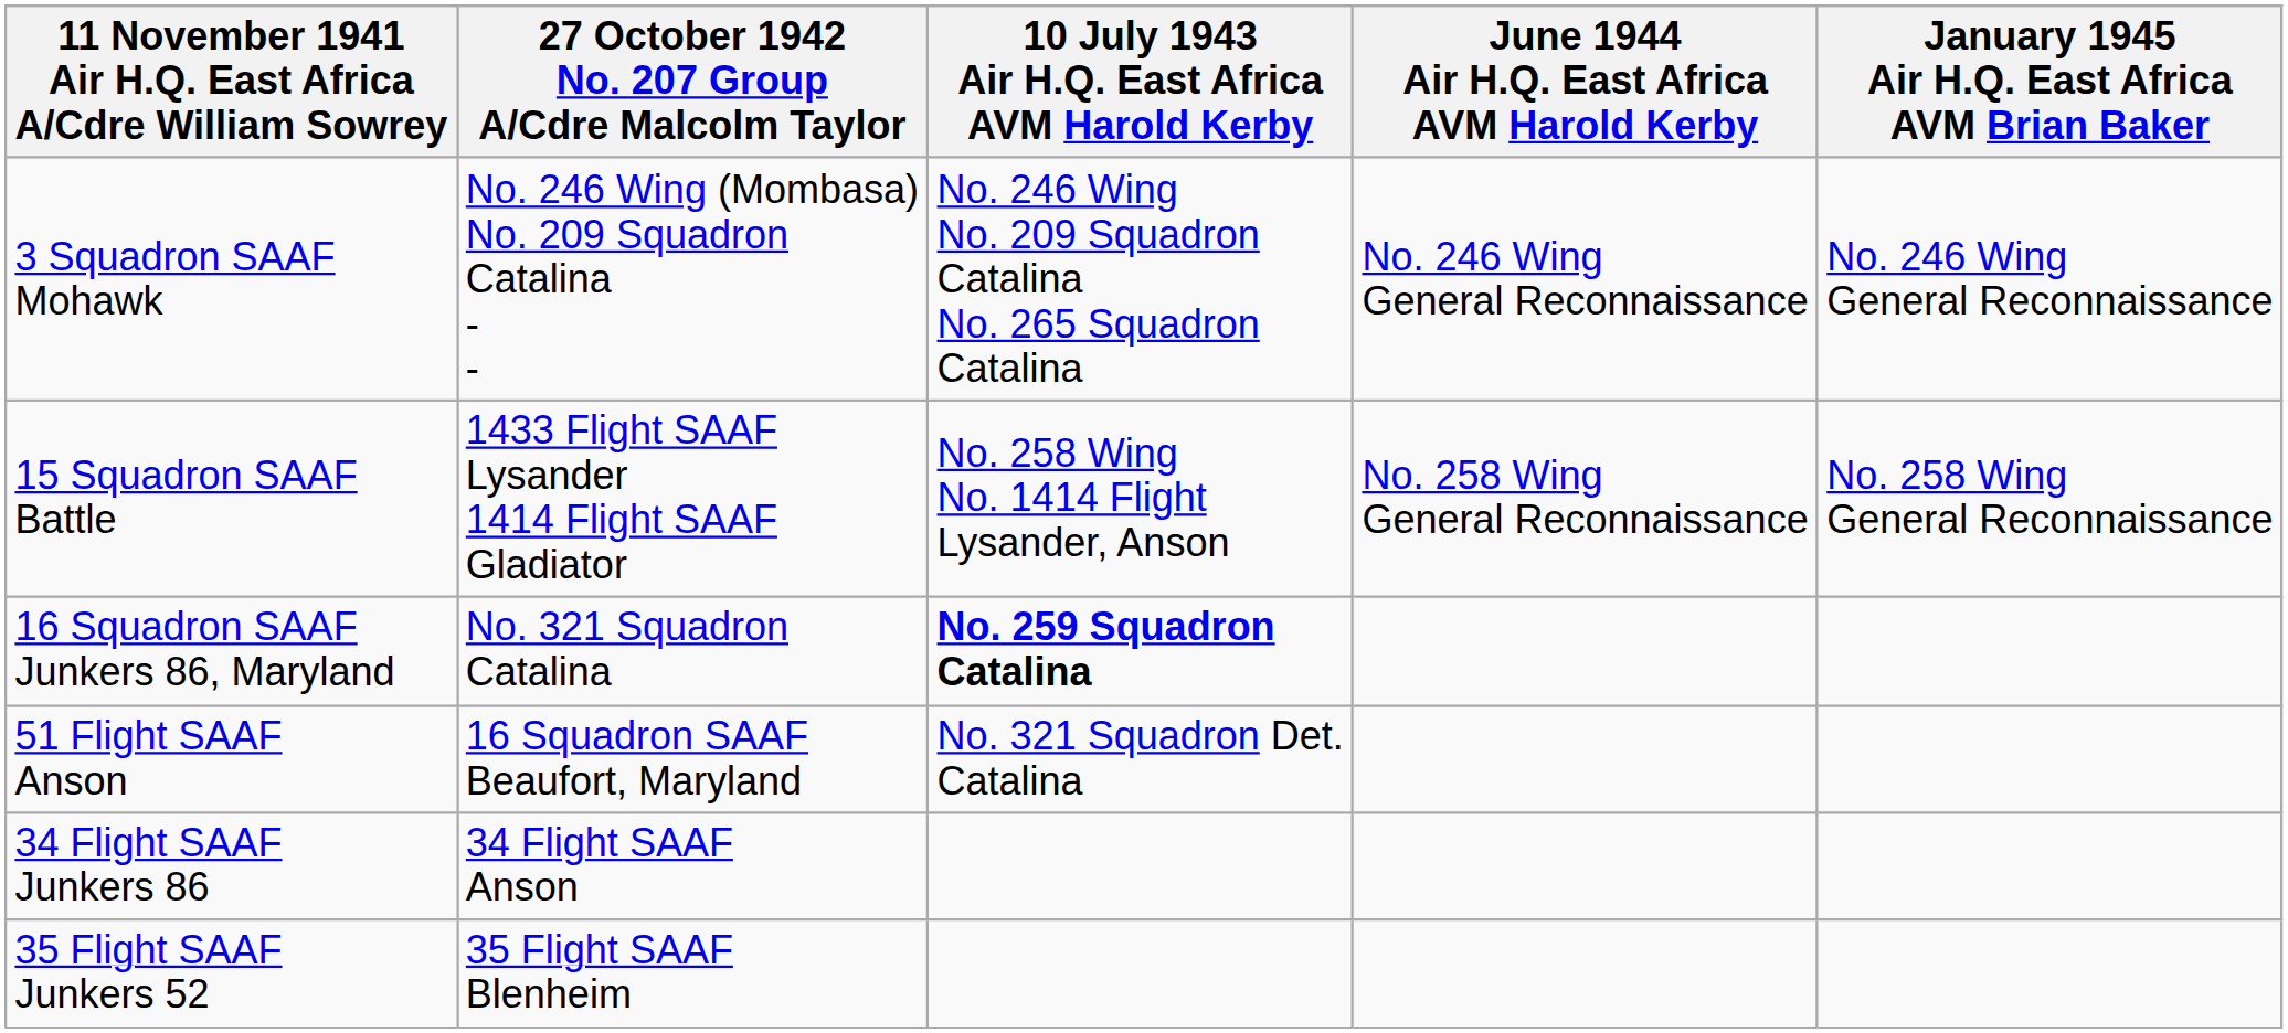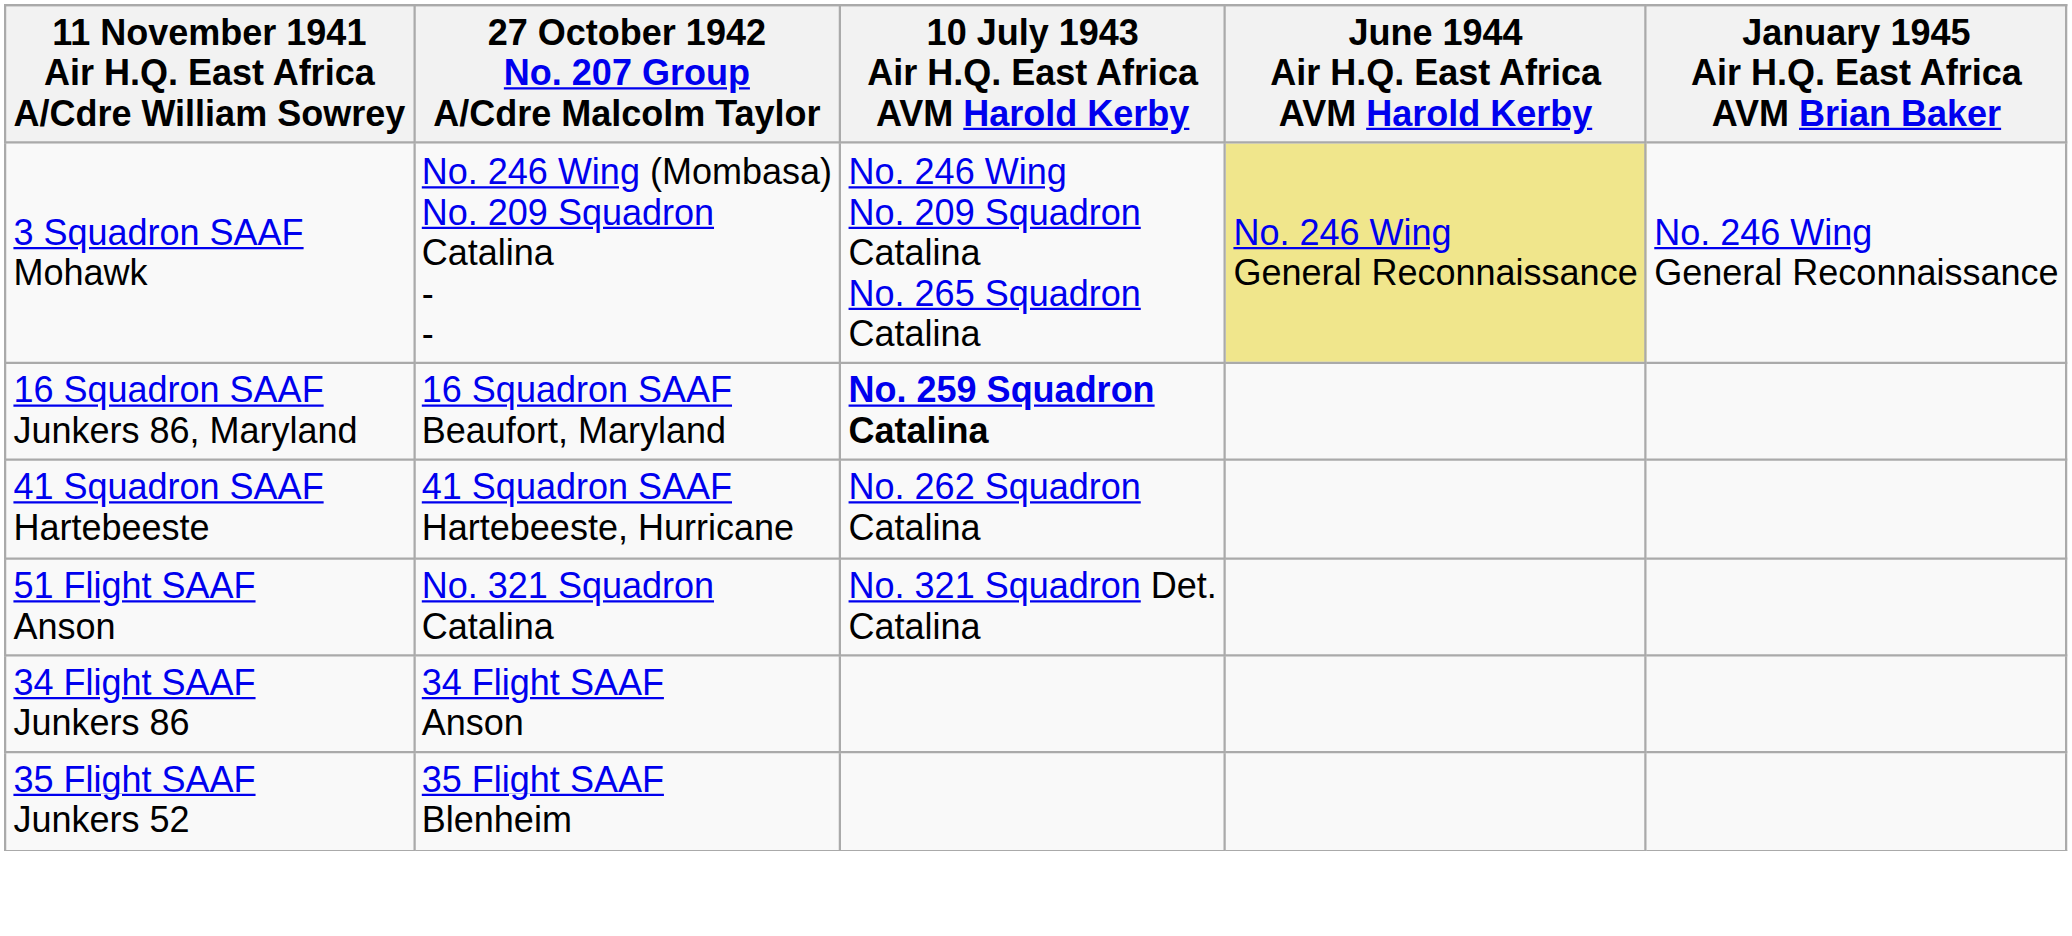3 Squadron SAAF Mohawk | June 1944 Air H.Q. East Africa AVM Harold Kerby: no background -> khaki background
- row: 15 Squadron SAAF Battle | 1433 Flight SAAF Lysander 1414 Flight SAAF Gladiator | No. 258 Wing No. 1414 Flight Lysander, Anson | No. 258 Wing General Reconnaissance | No. 258 Wing General Reconnaissance
16 Squadron SAAF Junkers 86, Maryland | 27 October 1942 No. 207 Group A/Cdre Malcolm Taylor: No. 321 Squadron Catalina -> 16 Squadron SAAF Beaufort, Maryland
+ row: 41 Squadron SAAF Hartebeeste | 41 Squadron SAAF Hartebeeste, Hurricane | No. 262 Squadron Catalina
51 Flight SAAF Anson | 27 October 1942 No. 207 Group A/Cdre Malcolm Taylor: 16 Squadron SAAF Beaufort, Maryland -> No. 321 Squadron Catalina
